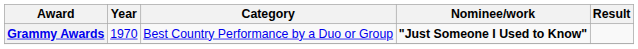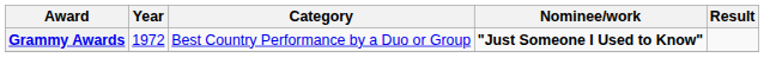Grammy Awards | Year: 1970 -> 1972
